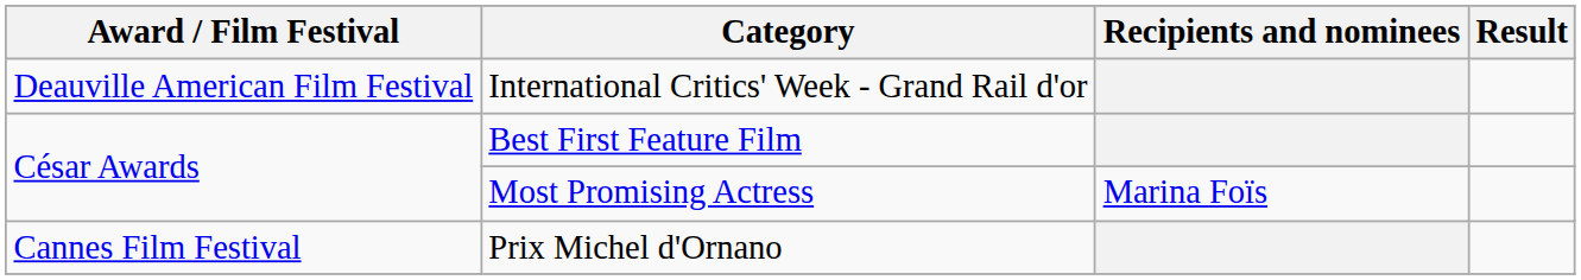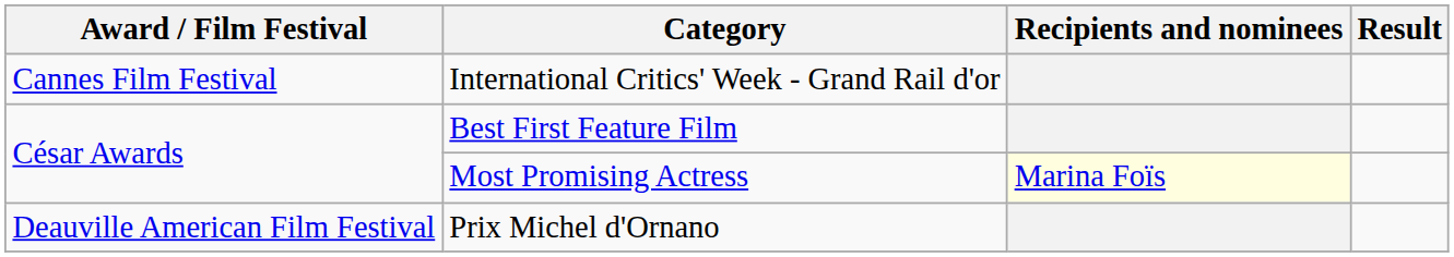International Critics' Week - Grand Rail d'or | Award / Film Festival: Deauville American Film Festival -> Cannes Film Festival
Most Promising Actress | Recipients and nominees: no background -> lightyellow background
Prix Michel d'Ornano | Award / Film Festival: Cannes Film Festival -> Deauville American Film Festival
